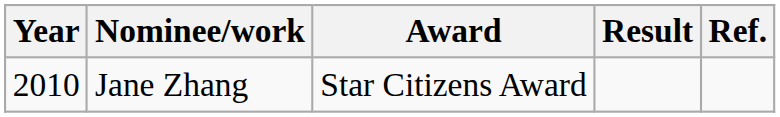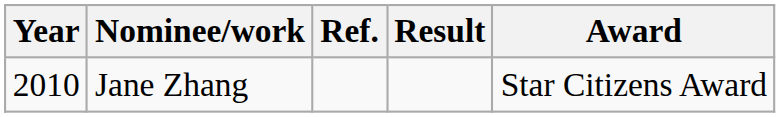columns swapped: Award <-> Ref.
